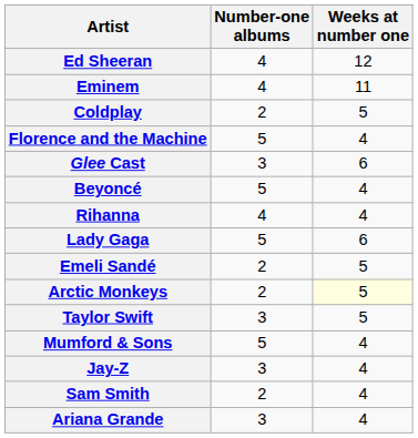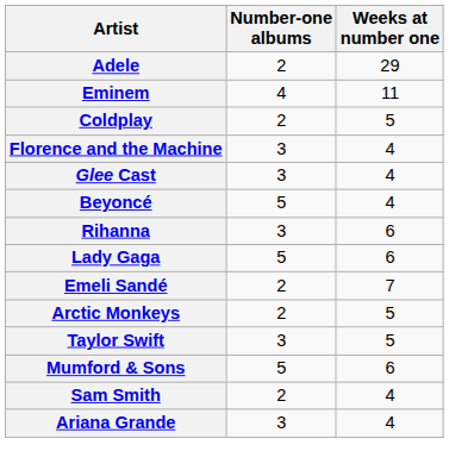+ row: Adele | 2 | 29
- row: Ed Sheeran | 4 | 12
Florence and the Machine | Number-one albums: 5 -> 3
Glee Cast | Weeks at number one: 6 -> 4
Rihanna | Number-one albums: 4 -> 3
Rihanna | Weeks at number one: 4 -> 6
Emeli Sandé | Weeks at number one: 5 -> 7
Arctic Monkeys | Weeks at number one: lightyellow background -> no background
Mumford & Sons | Weeks at number one: 4 -> 6
- row: Jay-Z | 3 | 4
